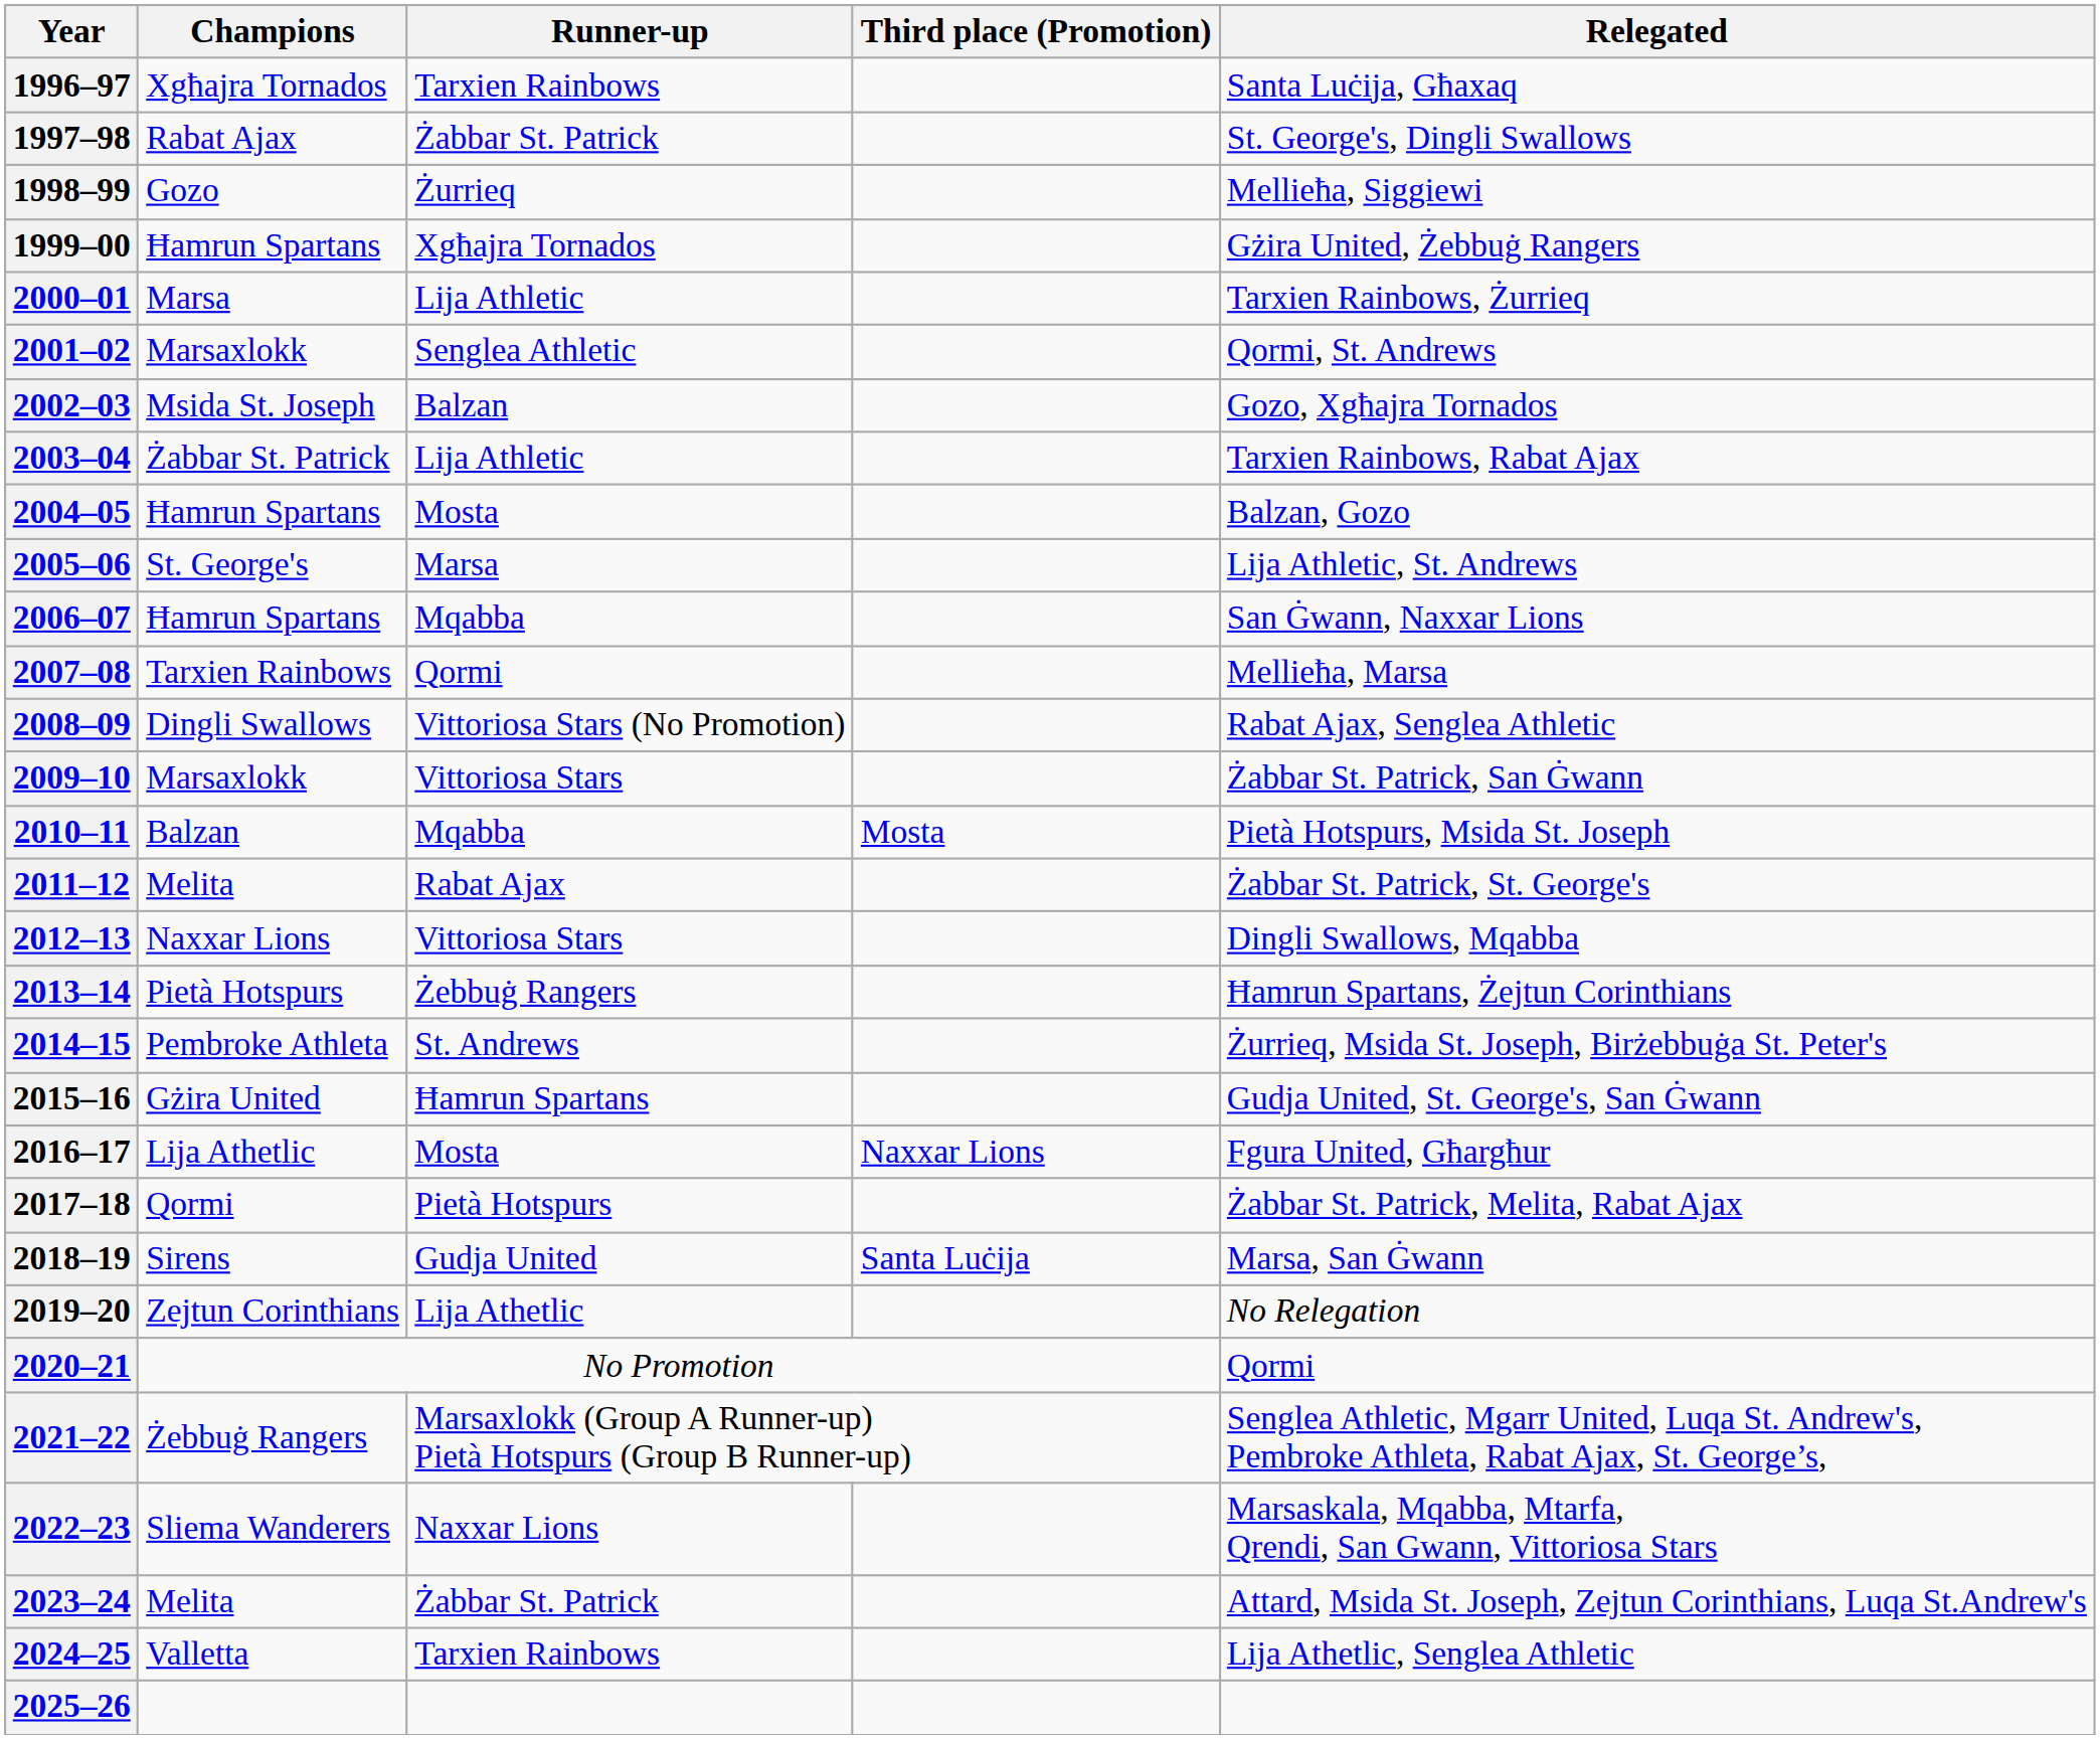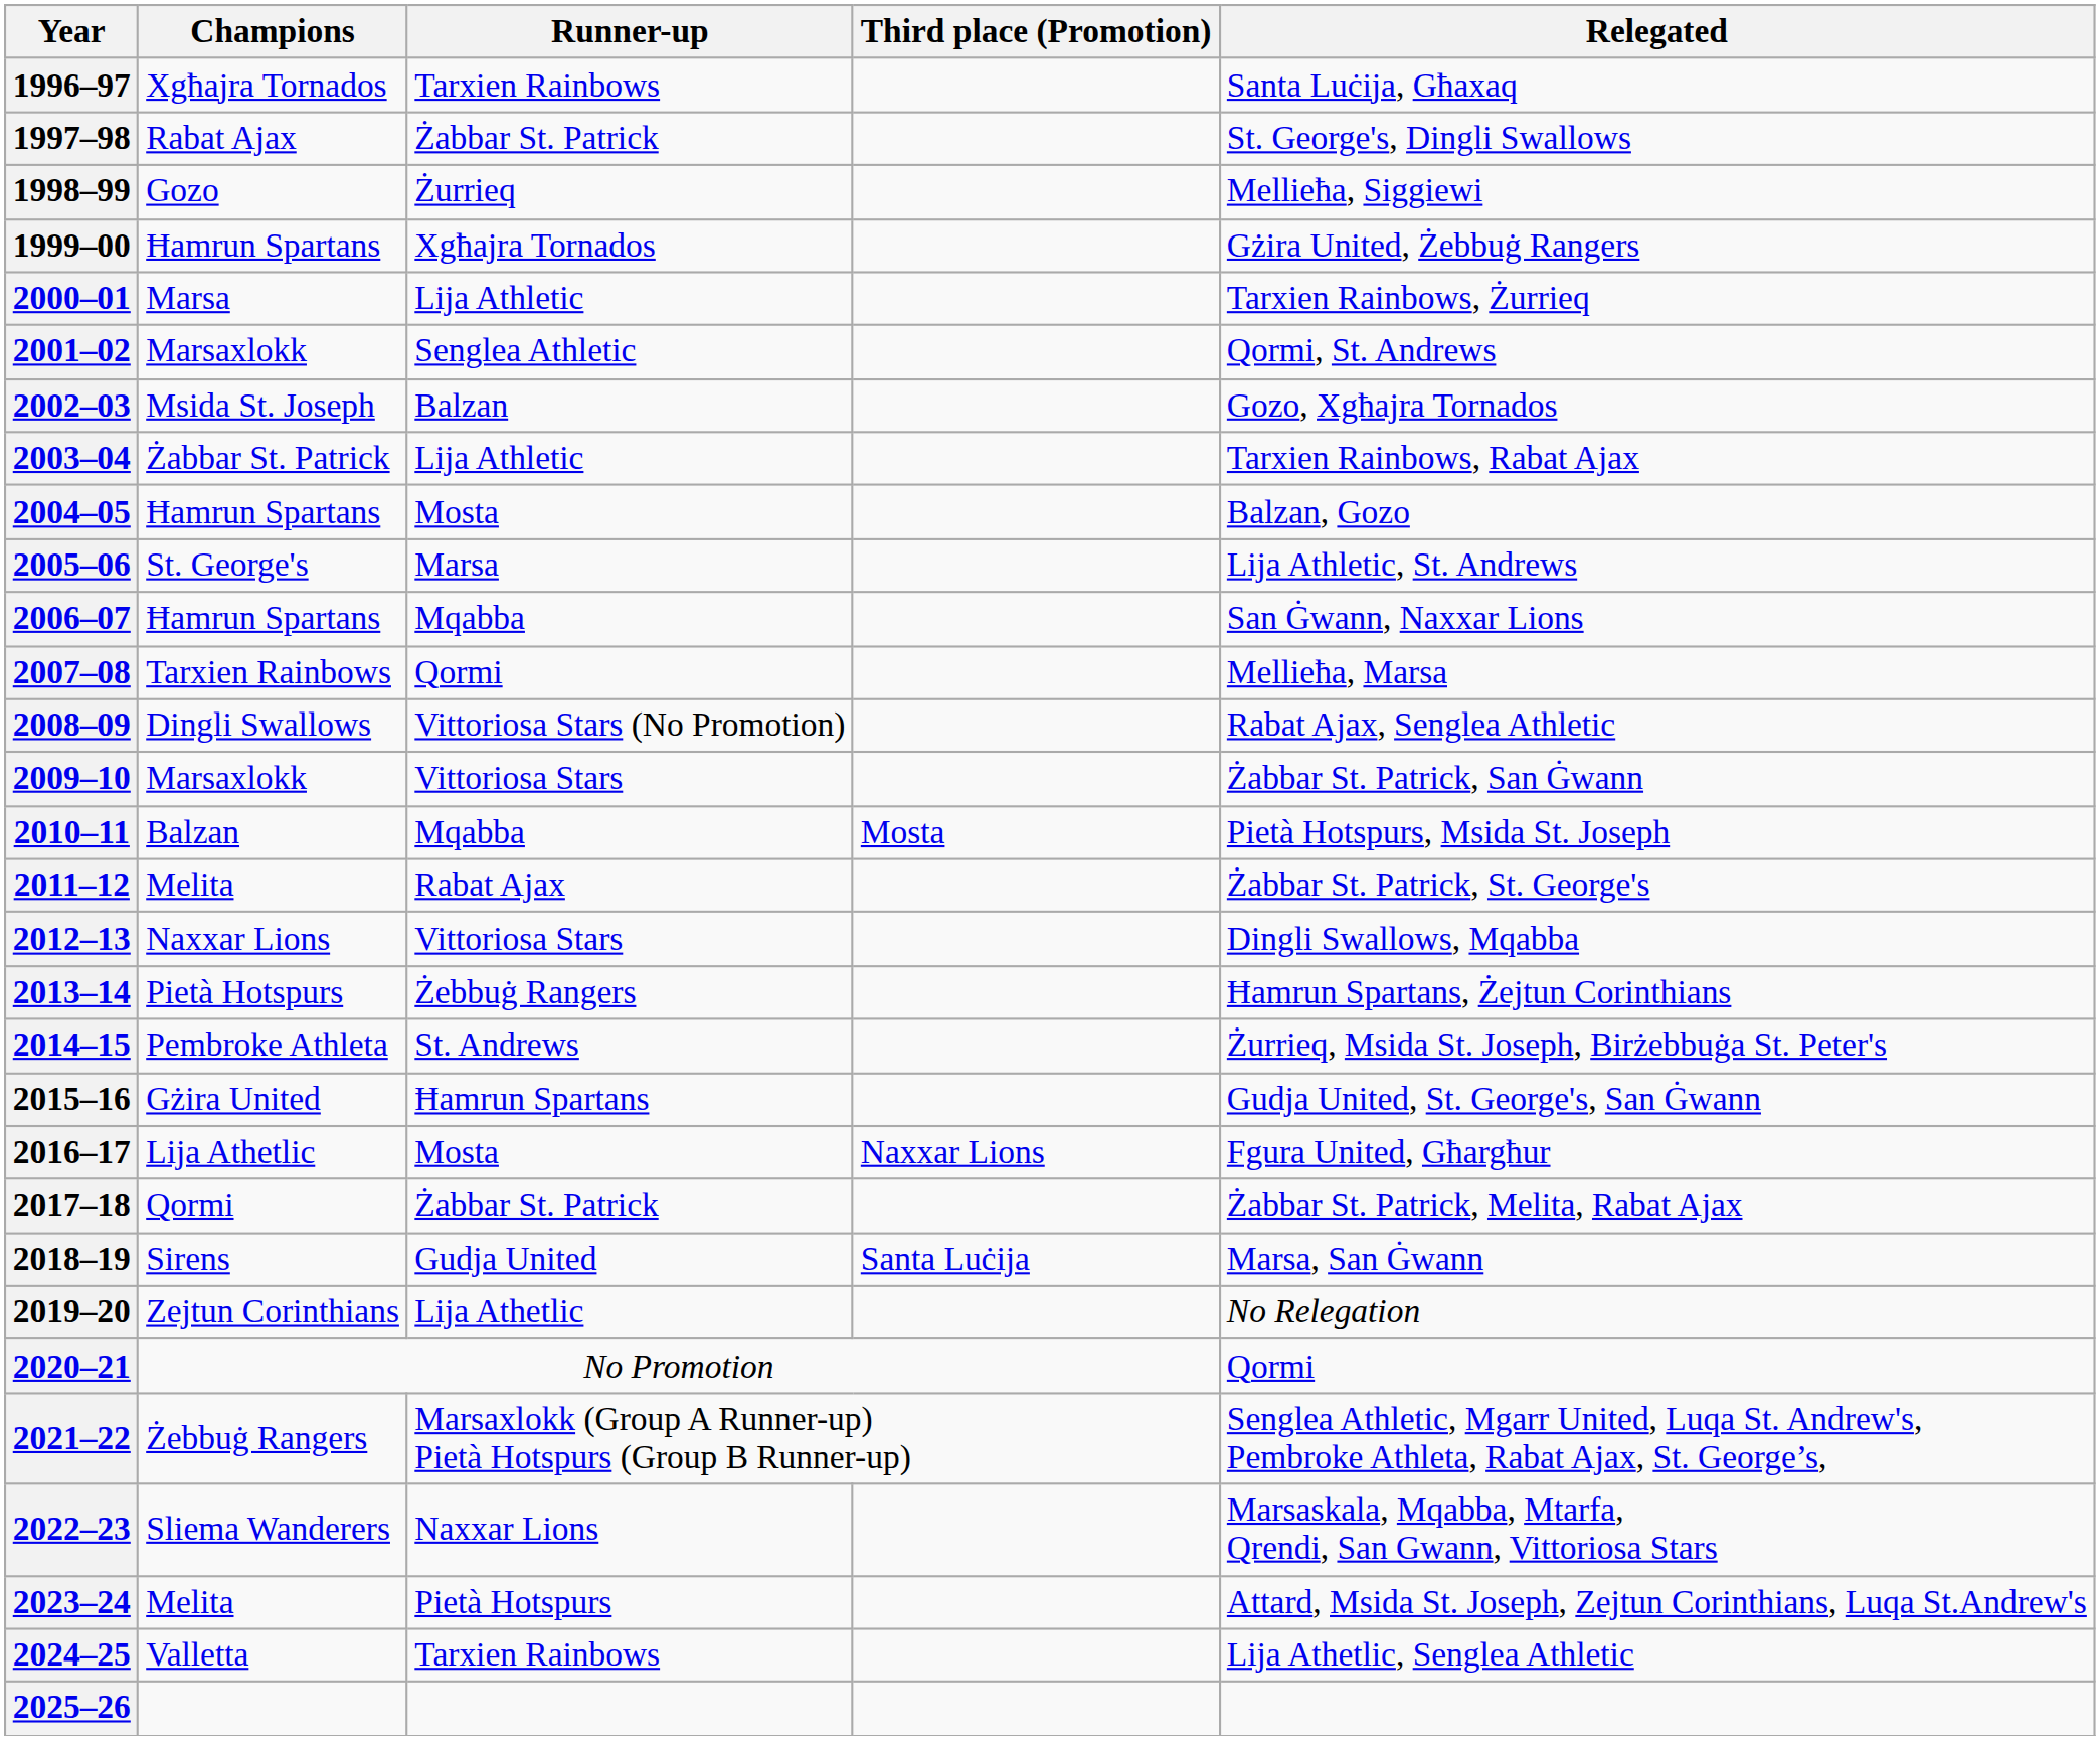2017–18 | Runner-up: Pietà Hotspurs -> Żabbar St. Patrick
2023–24 | Runner-up: Żabbar St. Patrick -> Pietà Hotspurs
